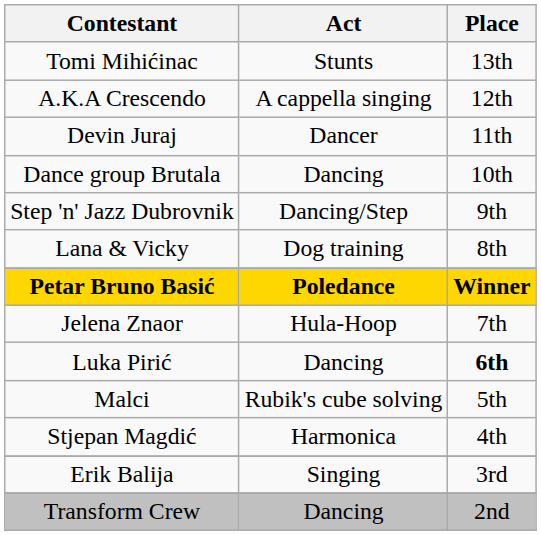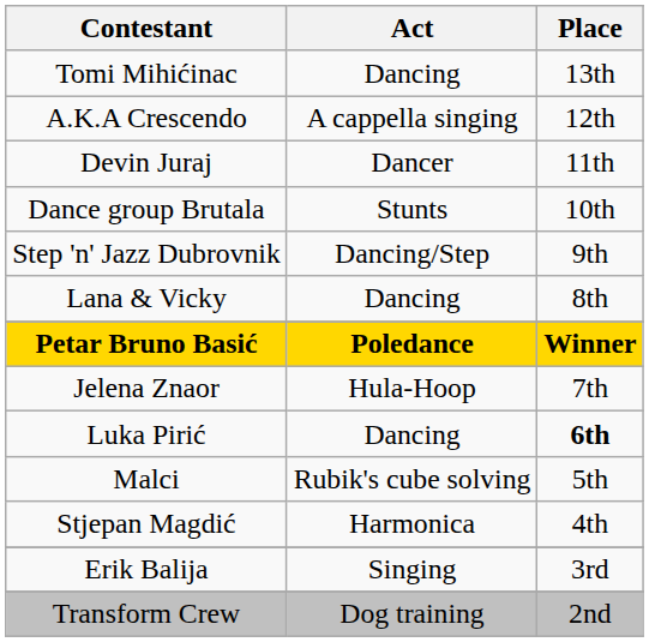Tomi Mihićinac | Act: Stunts -> Dancing
Dance group Brutala | Act: Dancing -> Stunts
Lana & Vicky | Act: Dog training -> Dancing
Transform Crew | Act: Dancing -> Dog training
